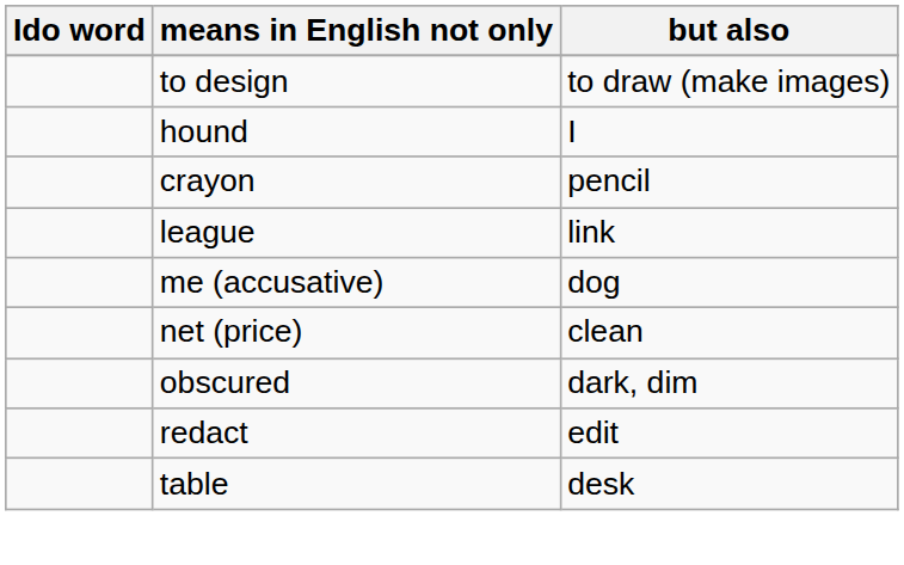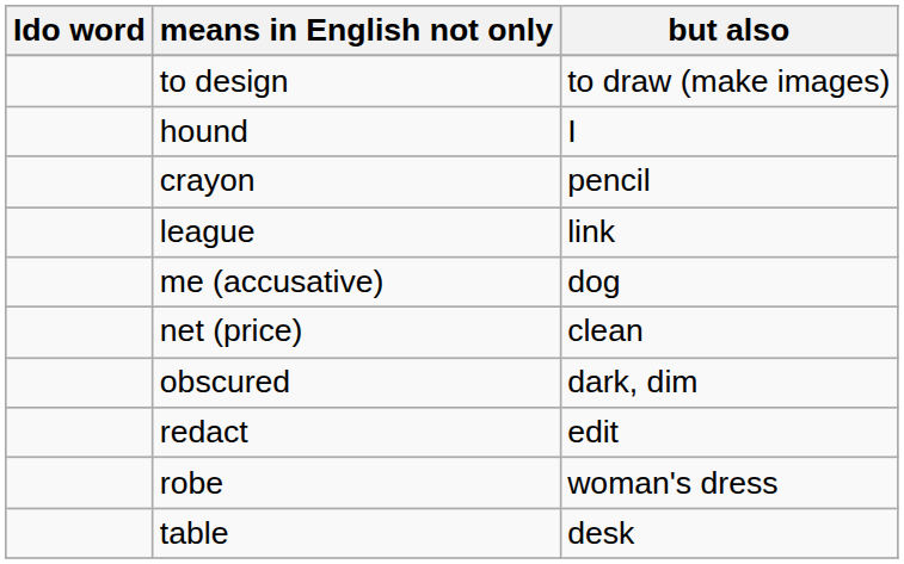+ row: robe | woman's dress
